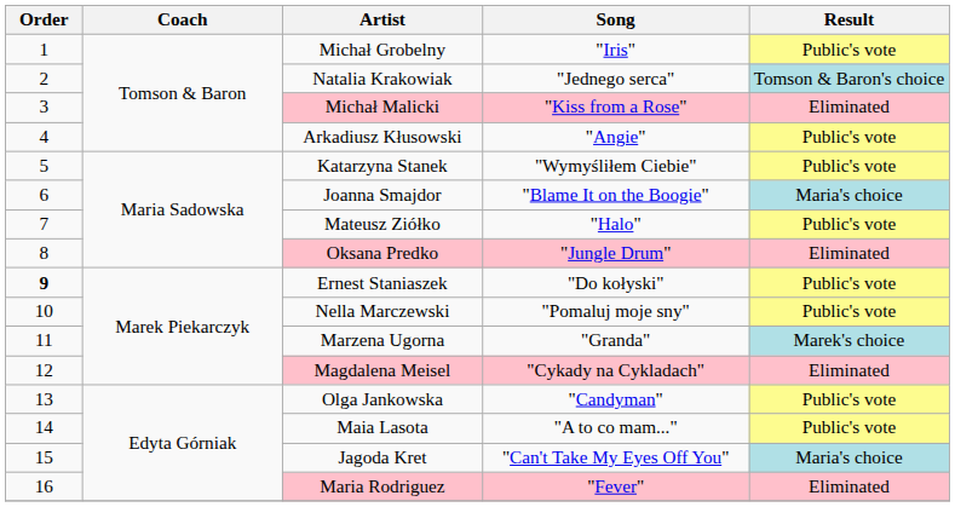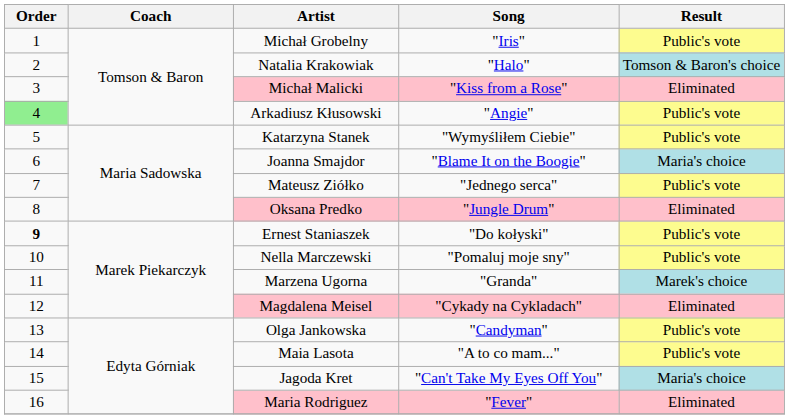Natalia Krakowiak | Song: "Jednego serca" -> "Halo"
Arkadiusz Kłusowski | Order: no background -> lightgreen background
Mateusz Ziółko | Song: "Halo" -> "Jednego serca"
